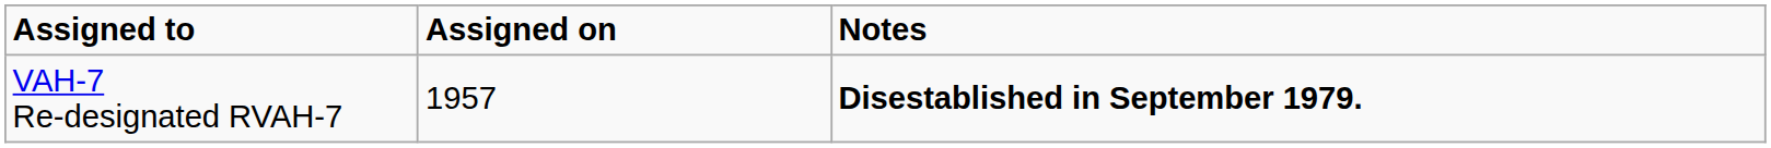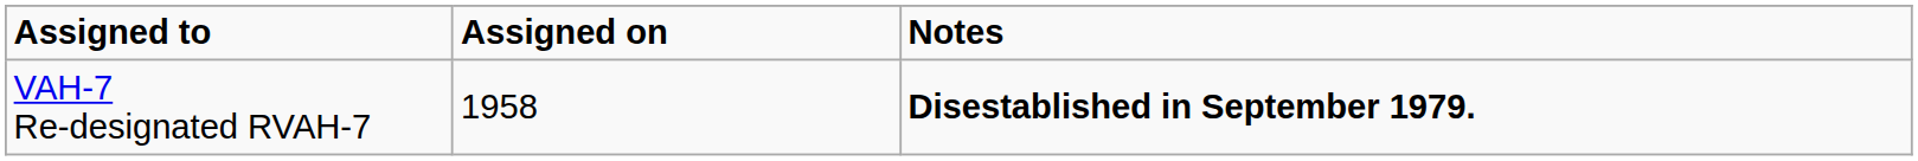VAH-7 Re-designated RVAH-7 | Assigned on: 1957 -> 1958
